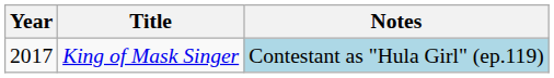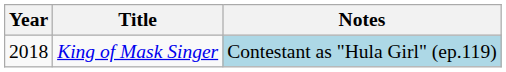King of Mask Singer | Year: 2017 -> 2018
